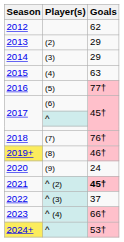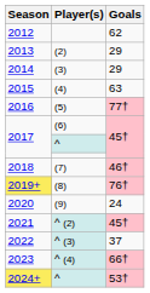2018 | Goals: 76† -> 46†
2019+ | Goals: 46† -> 76†
2021 | Goals: bold -> normal
